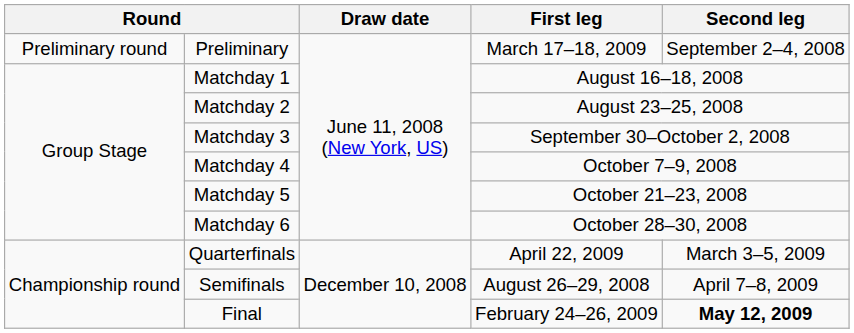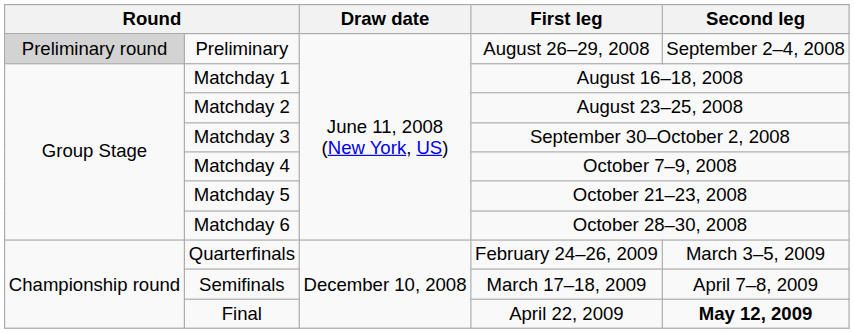Preliminary | column 1: no background -> lightgrey background
Preliminary | First leg: March 17–18, 2009 -> August 26–29, 2008
Quarterfinals | First leg: April 22, 2009 -> February 24–26, 2009
Semifinals | First leg: August 26–29, 2008 -> March 17–18, 2009
Final | First leg: February 24–26, 2009 -> April 22, 2009
